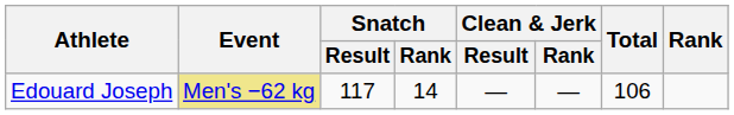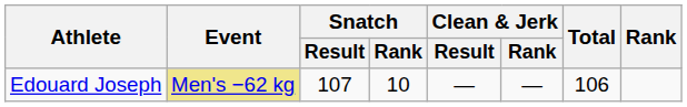Edouard Joseph | Snatch / Result: 117 -> 107
Edouard Joseph | Snatch / Rank: 14 -> 10
